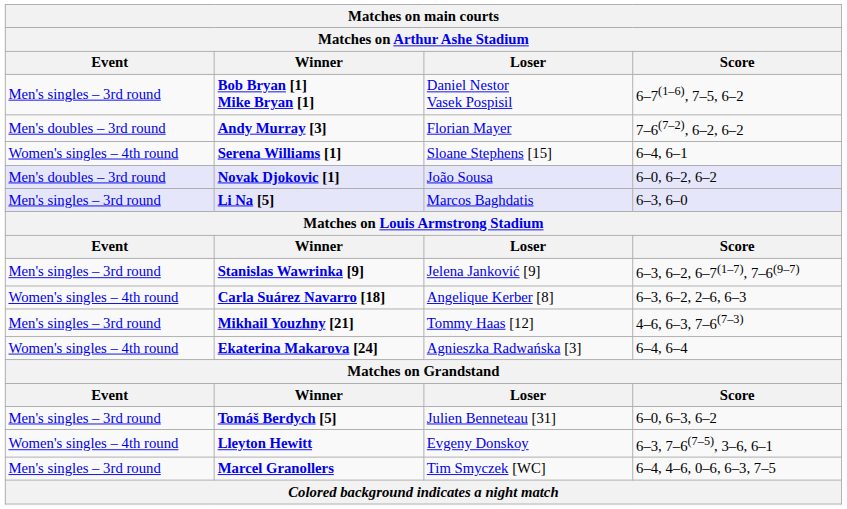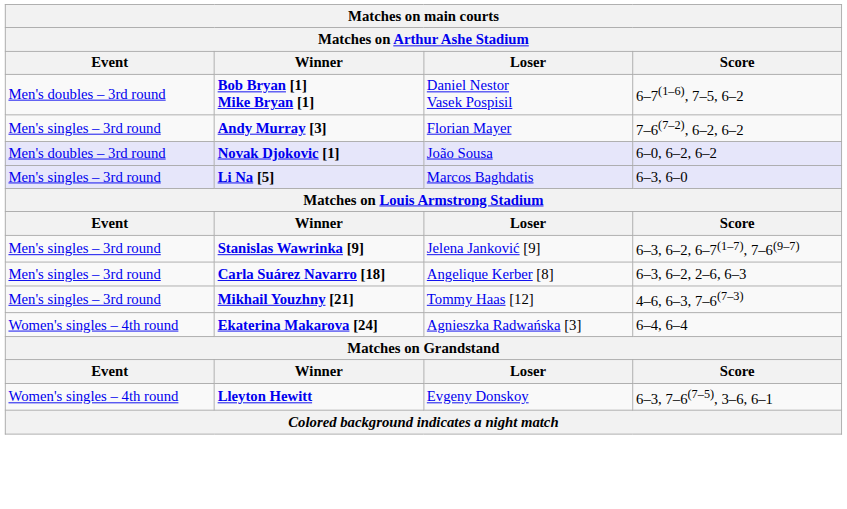Bob Bryan [1] Mike Bryan [1] | Event: Men's singles – 3rd round -> Men's doubles – 3rd round
Andy Murray [3] | Event: Men's doubles – 3rd round -> Men's singles – 3rd round
- row: Women's singles – 4th round | Serena Williams [1] | Sloane Stephens [15] | 6–4, 6–1
Carla Suárez Navarro [18] | Event: Women's singles – 4th round -> Men's singles – 3rd round
- row: Men's singles – 3rd round | Tomáš Berdych [5] | Julien Benneteau [31] | 6–0, 6–3, 6–2
- row: Men's singles – 3rd round | Marcel Granollers | Tim Smyczek [WC] | 6–4, 4–6, 0–6, 6–3, 7–5
